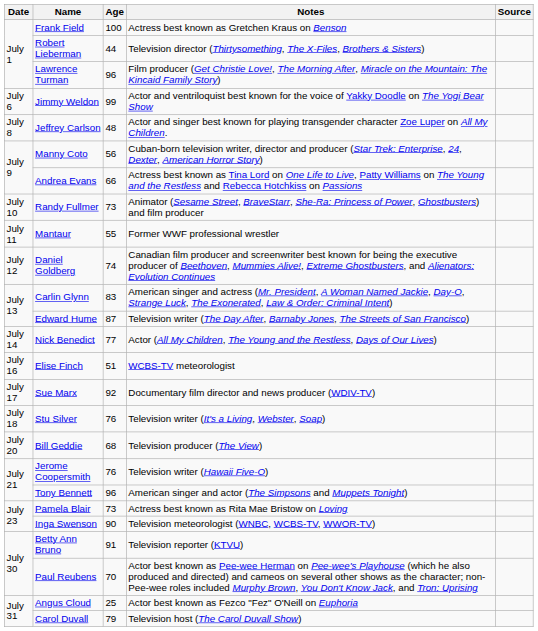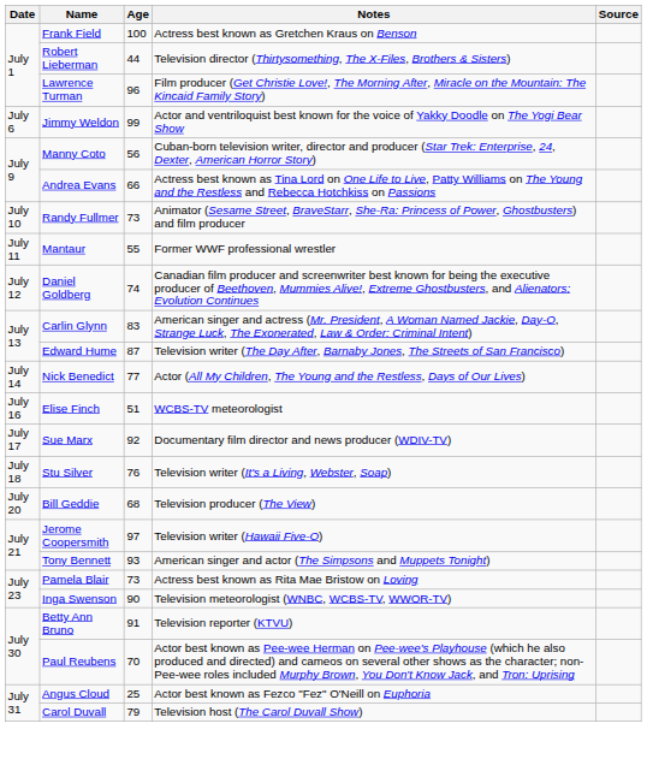- row: July 8 | Jeffrey Carlson | 48 | Actor and singer best known for playing transgender character Zoe Luper on All My Children.
Jerome Coopersmith | Age: 76 -> 97
Tony Bennett | Age: 96 -> 93
